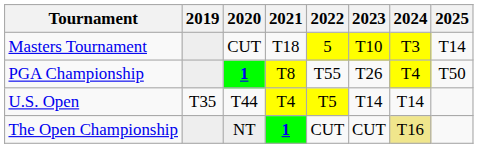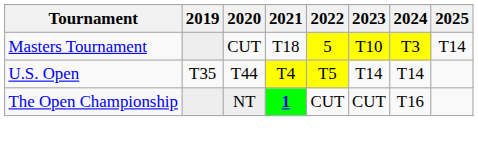- row: PGA Championship | 1 | T8 | T55 | T26 | T4 | T50
The Open Championship | 2024: khaki background -> no background
